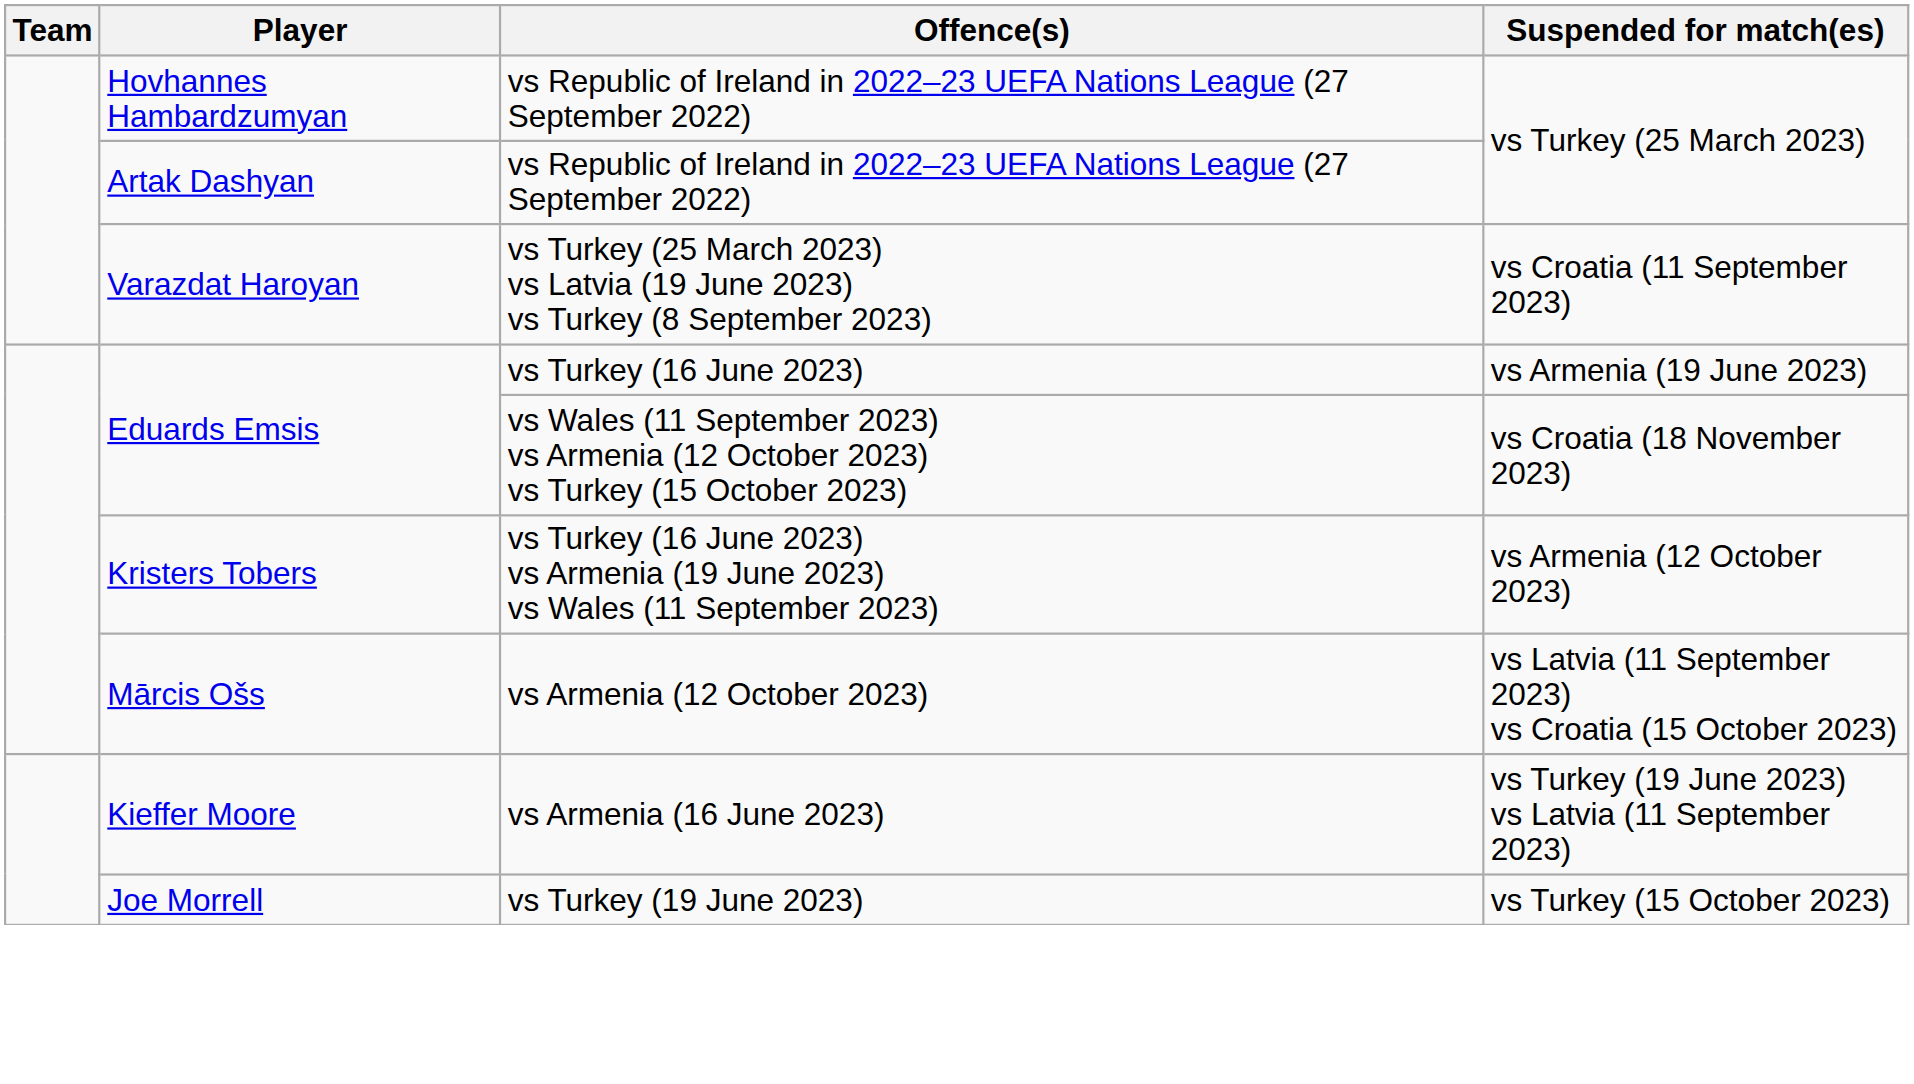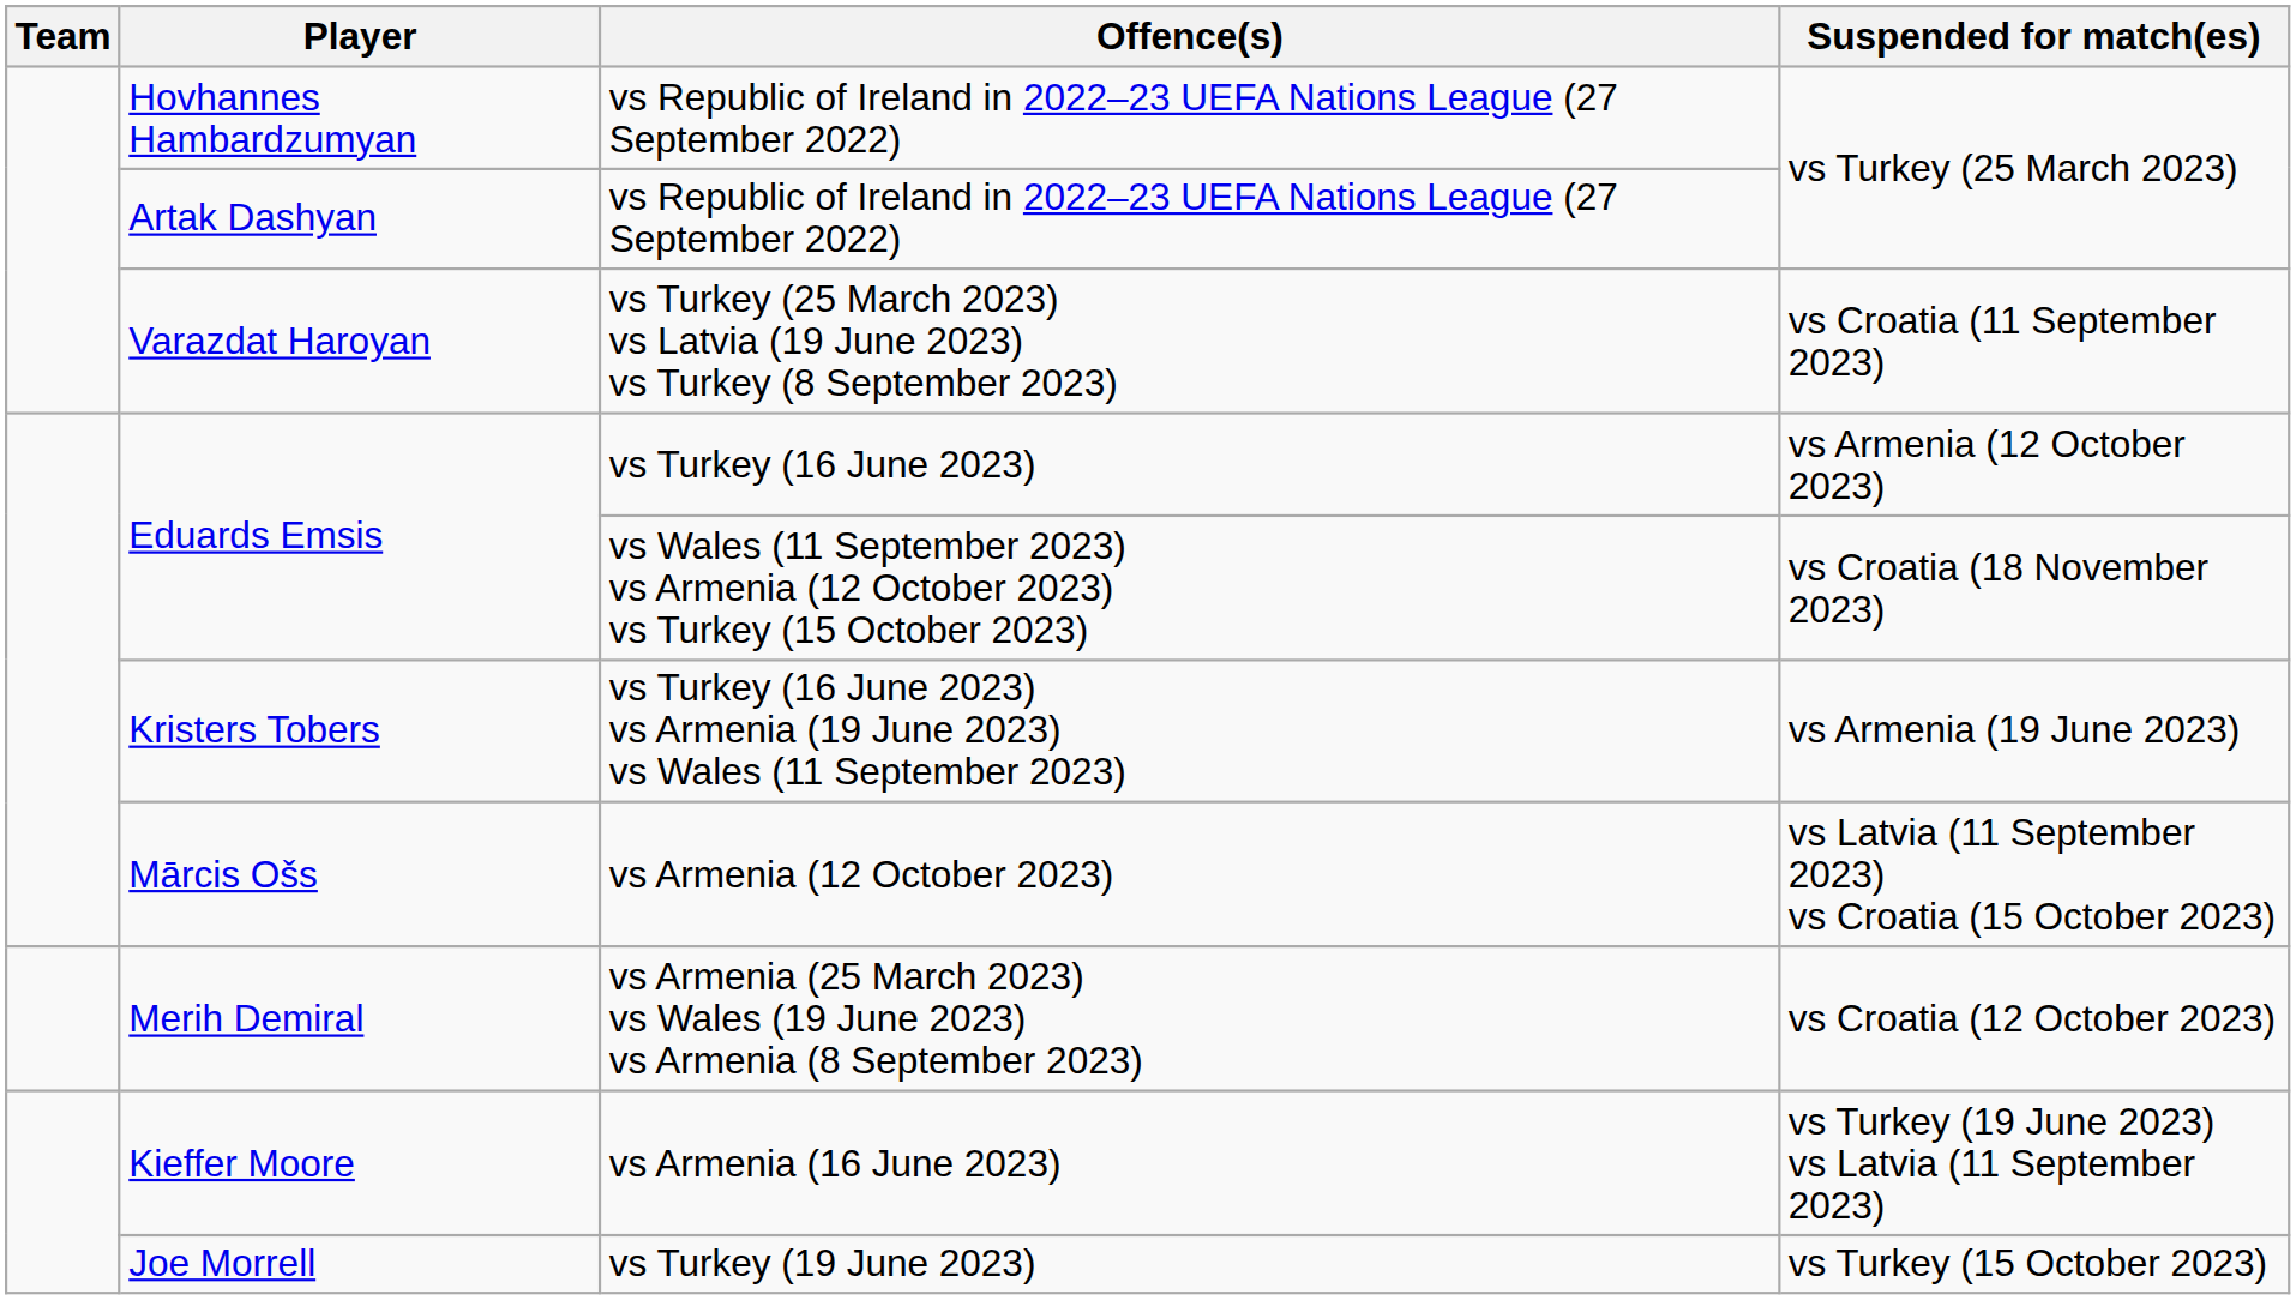Eduards Emsis / vs Turkey (16 June 2023) | Suspended for match(es): vs Armenia (19 June 2023) -> vs Armenia (12 October 2023)
Kristers Tobers | Suspended for match(es): vs Armenia (12 October 2023) -> vs Armenia (19 June 2023)
+ row: Merih Demiral | vs Armenia (25 March 2023) vs Wales (19 June 2023) vs Armenia (8 September 2023) | vs Croatia (12 October 2023)
